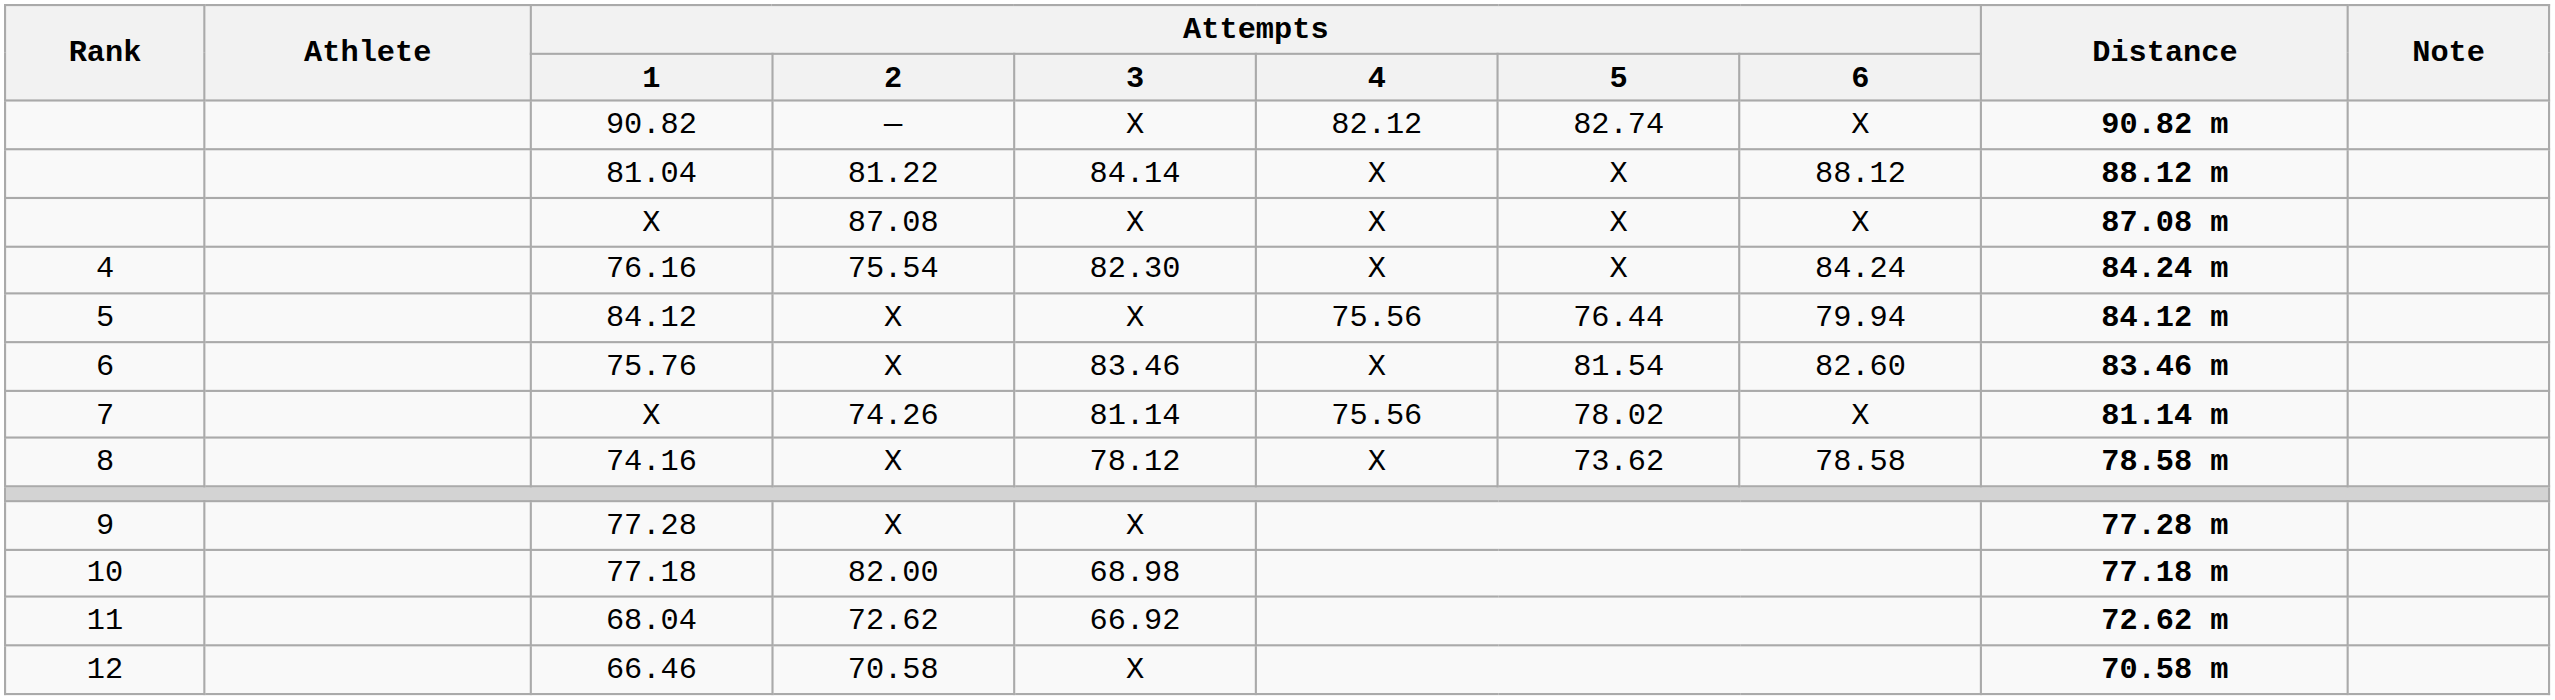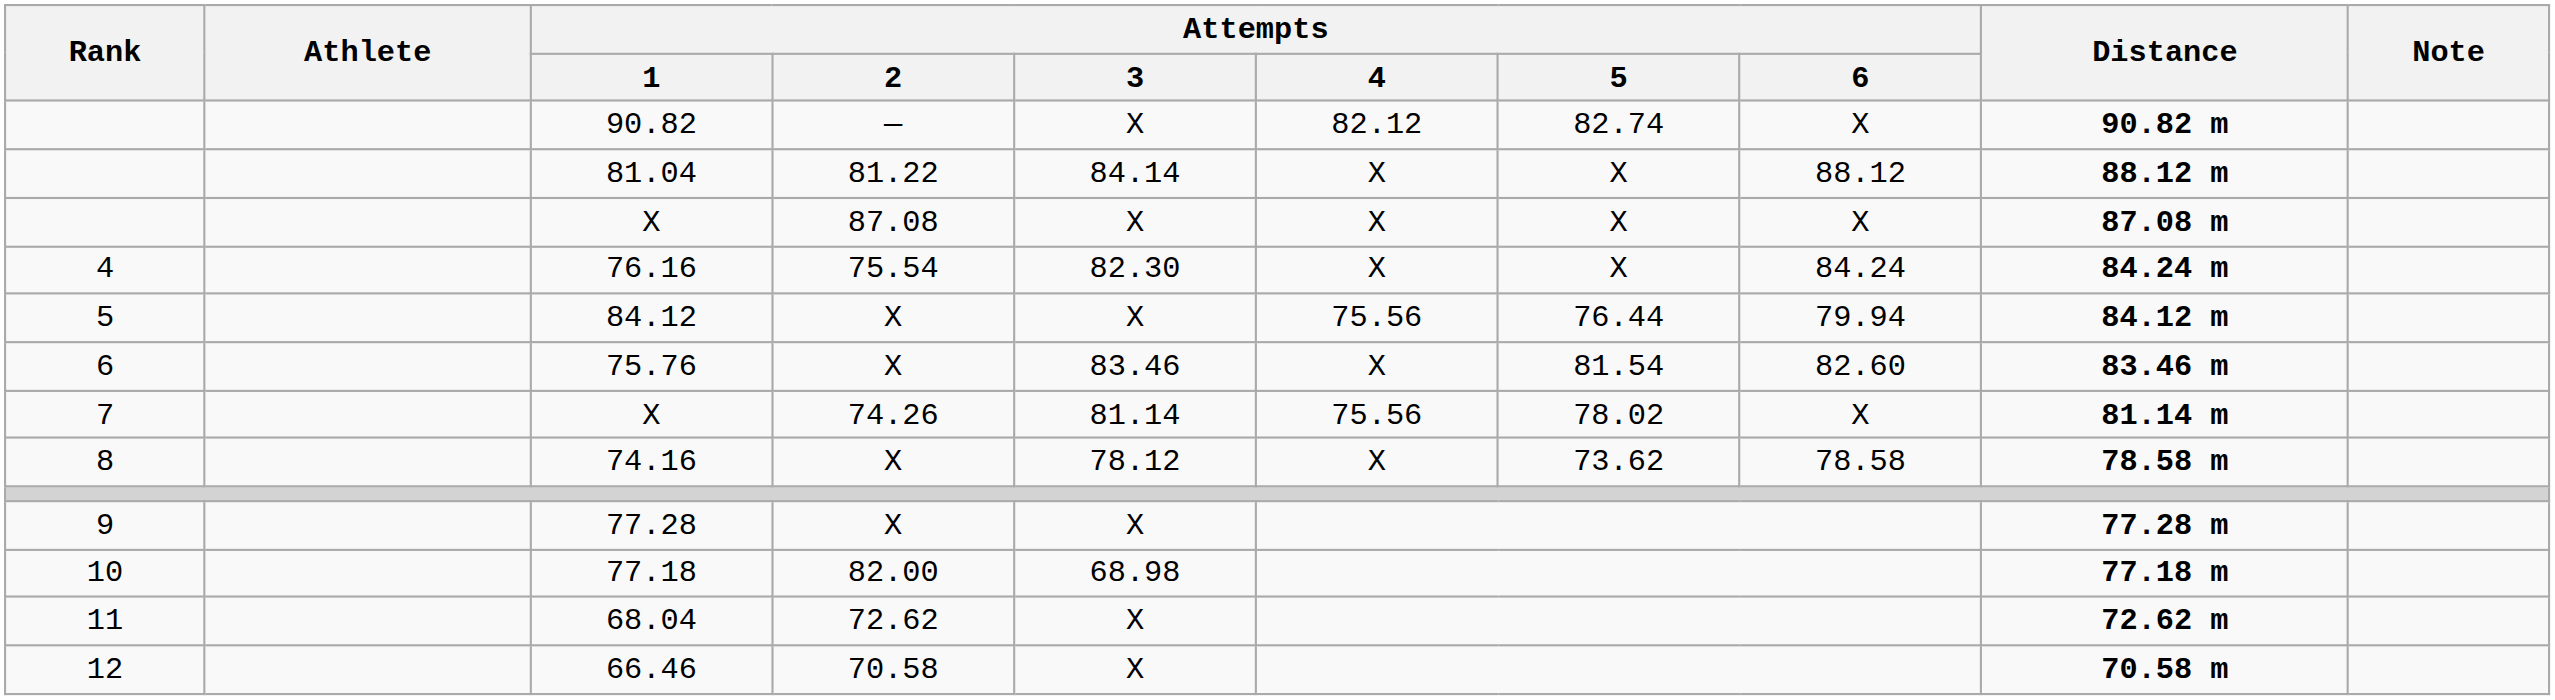68.04 | Attempts / 3: 66.92 -> X
